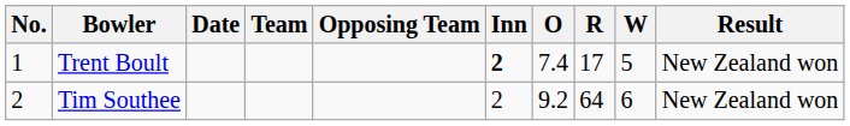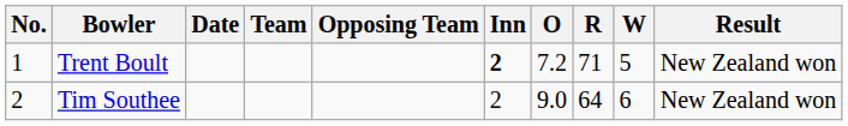Trent Boult | O: 7.4 -> 7.2
Trent Boult | R: 17 -> 71
Tim Southee | O: 9.2 -> 9.0
